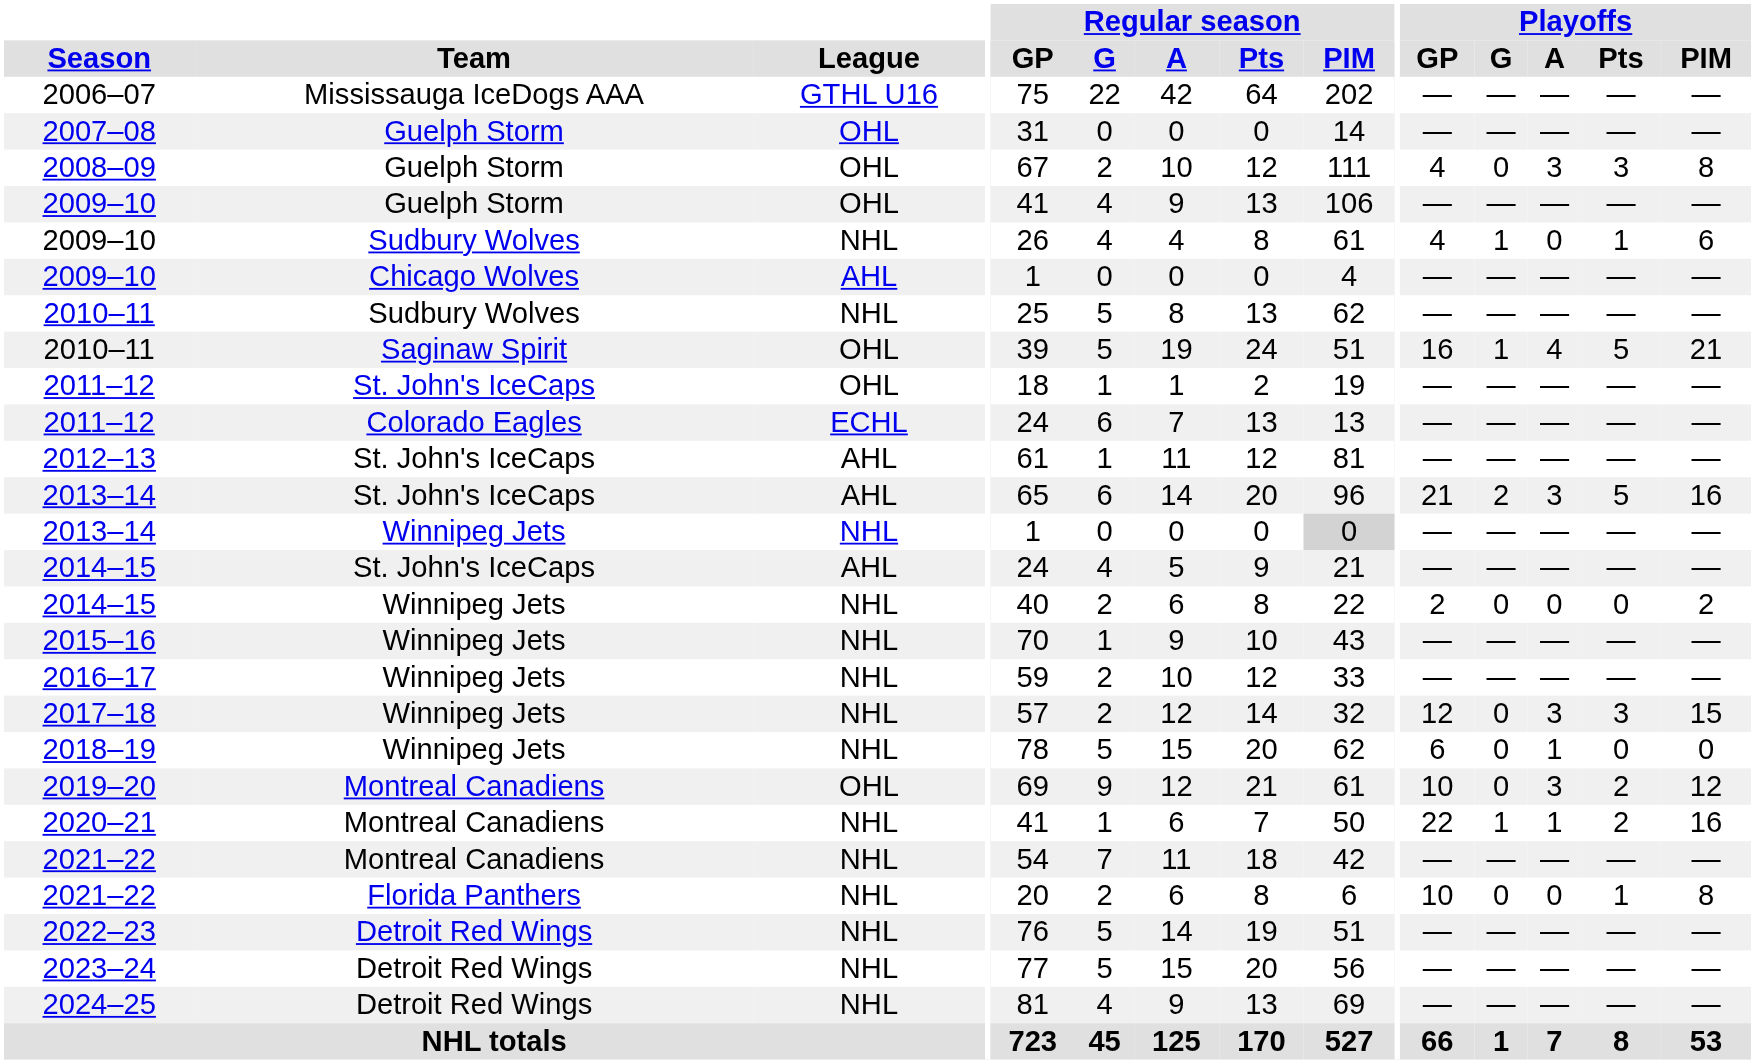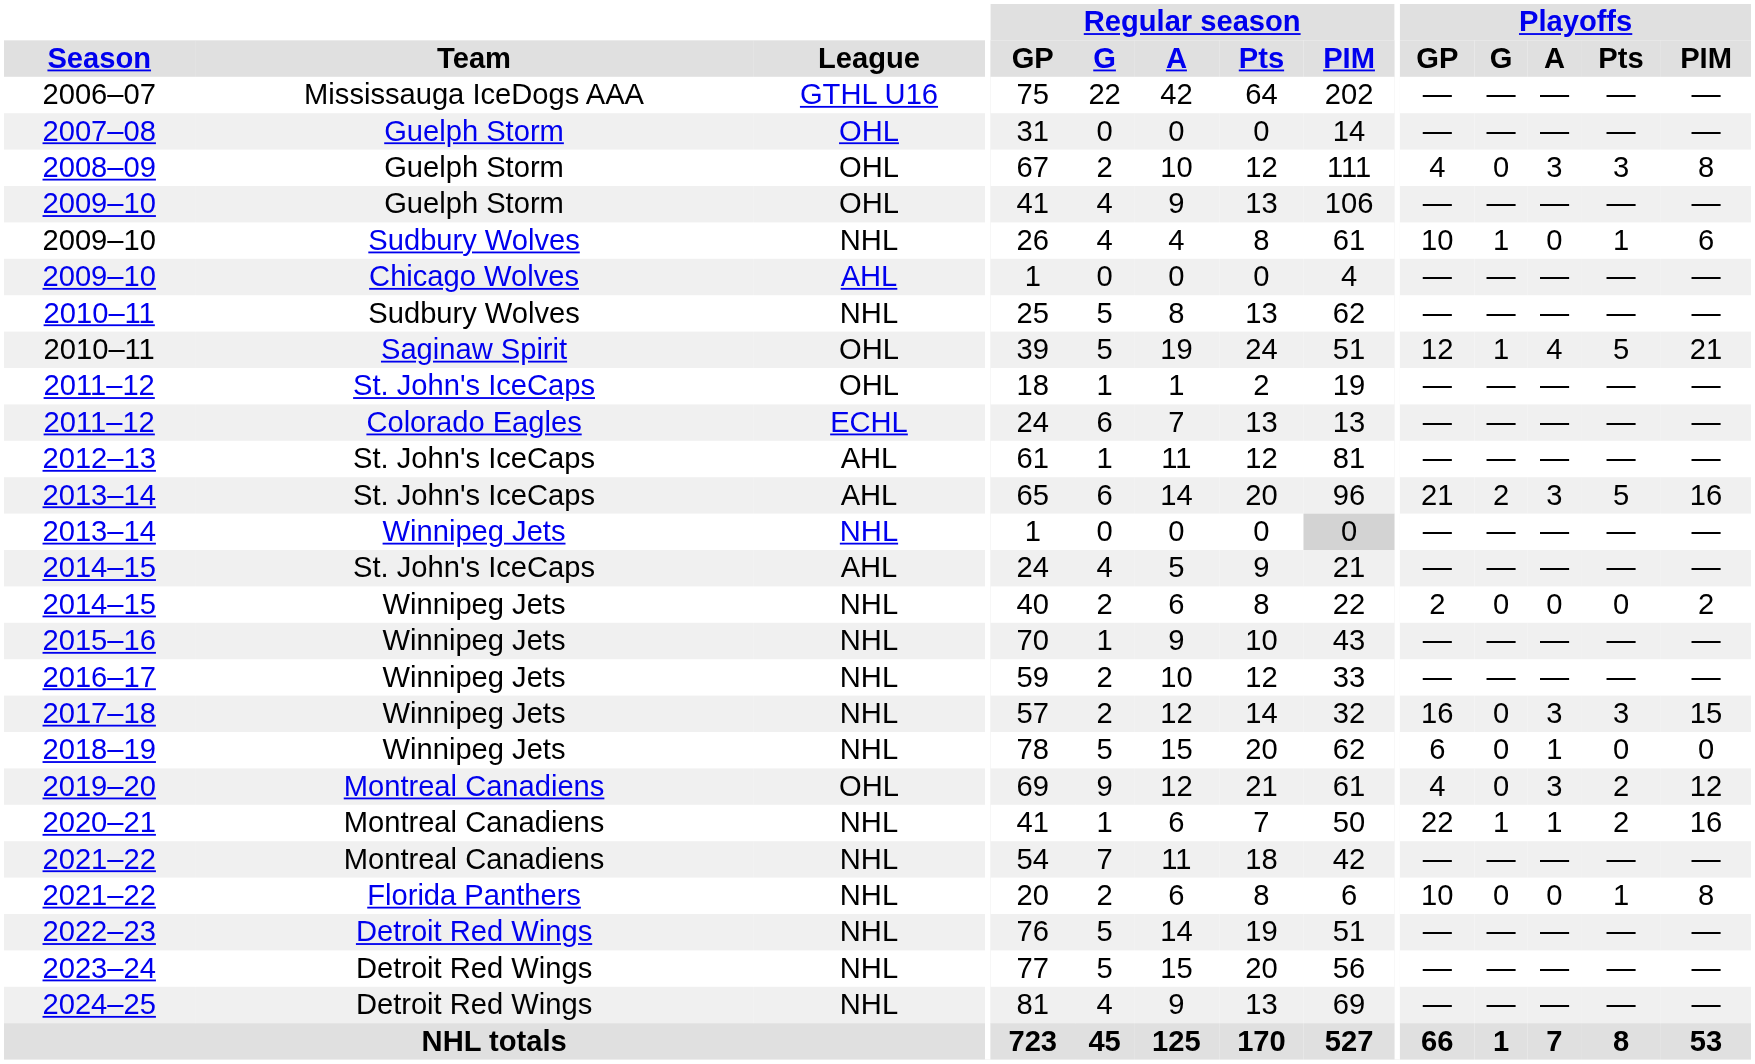2009–10 / Sudbury Wolves | Playoffs / GP: 4 -> 10
2010–11 / Saginaw Spirit | Playoffs / GP: 16 -> 12
2017–18 | Playoffs / GP: 12 -> 16
2019–20 | Playoffs / GP: 10 -> 4
